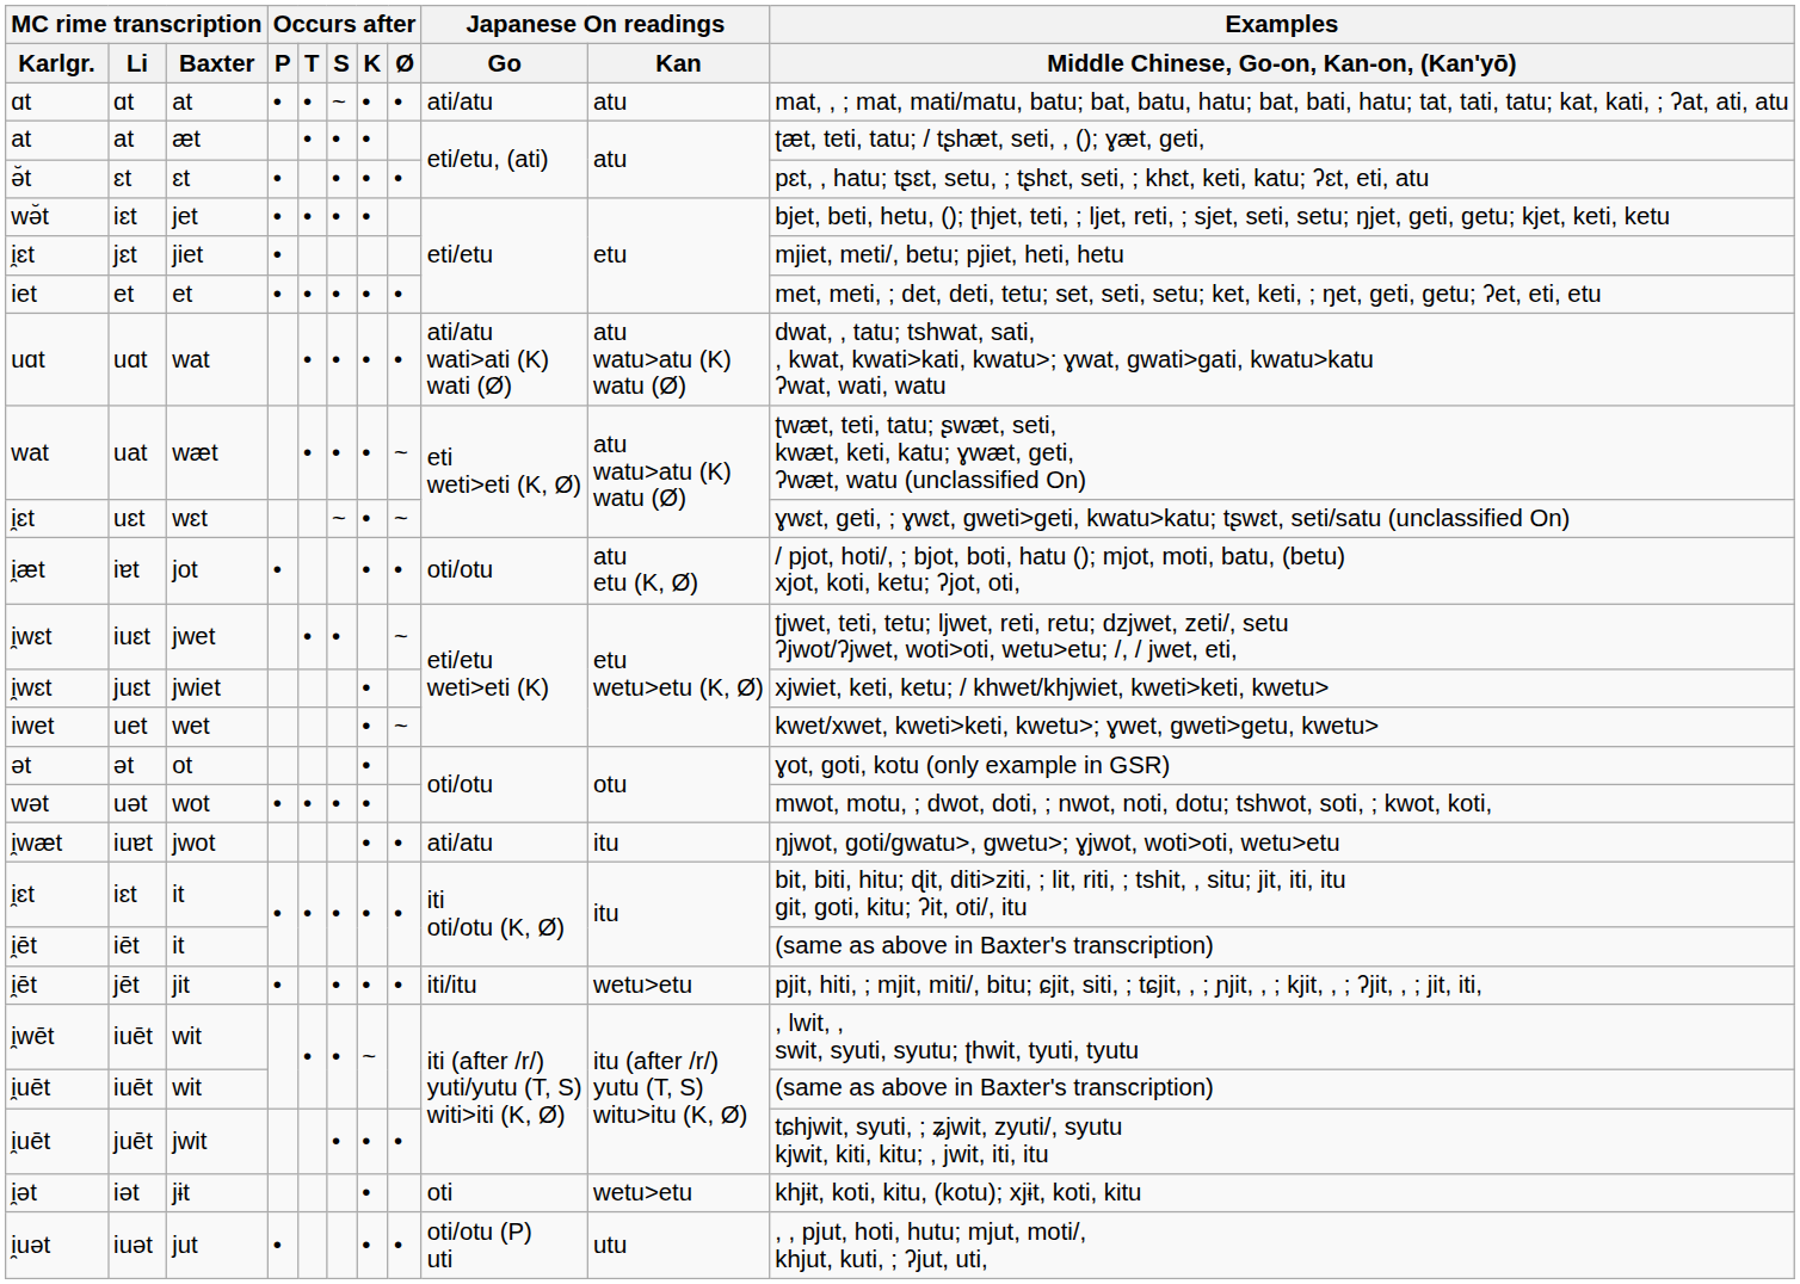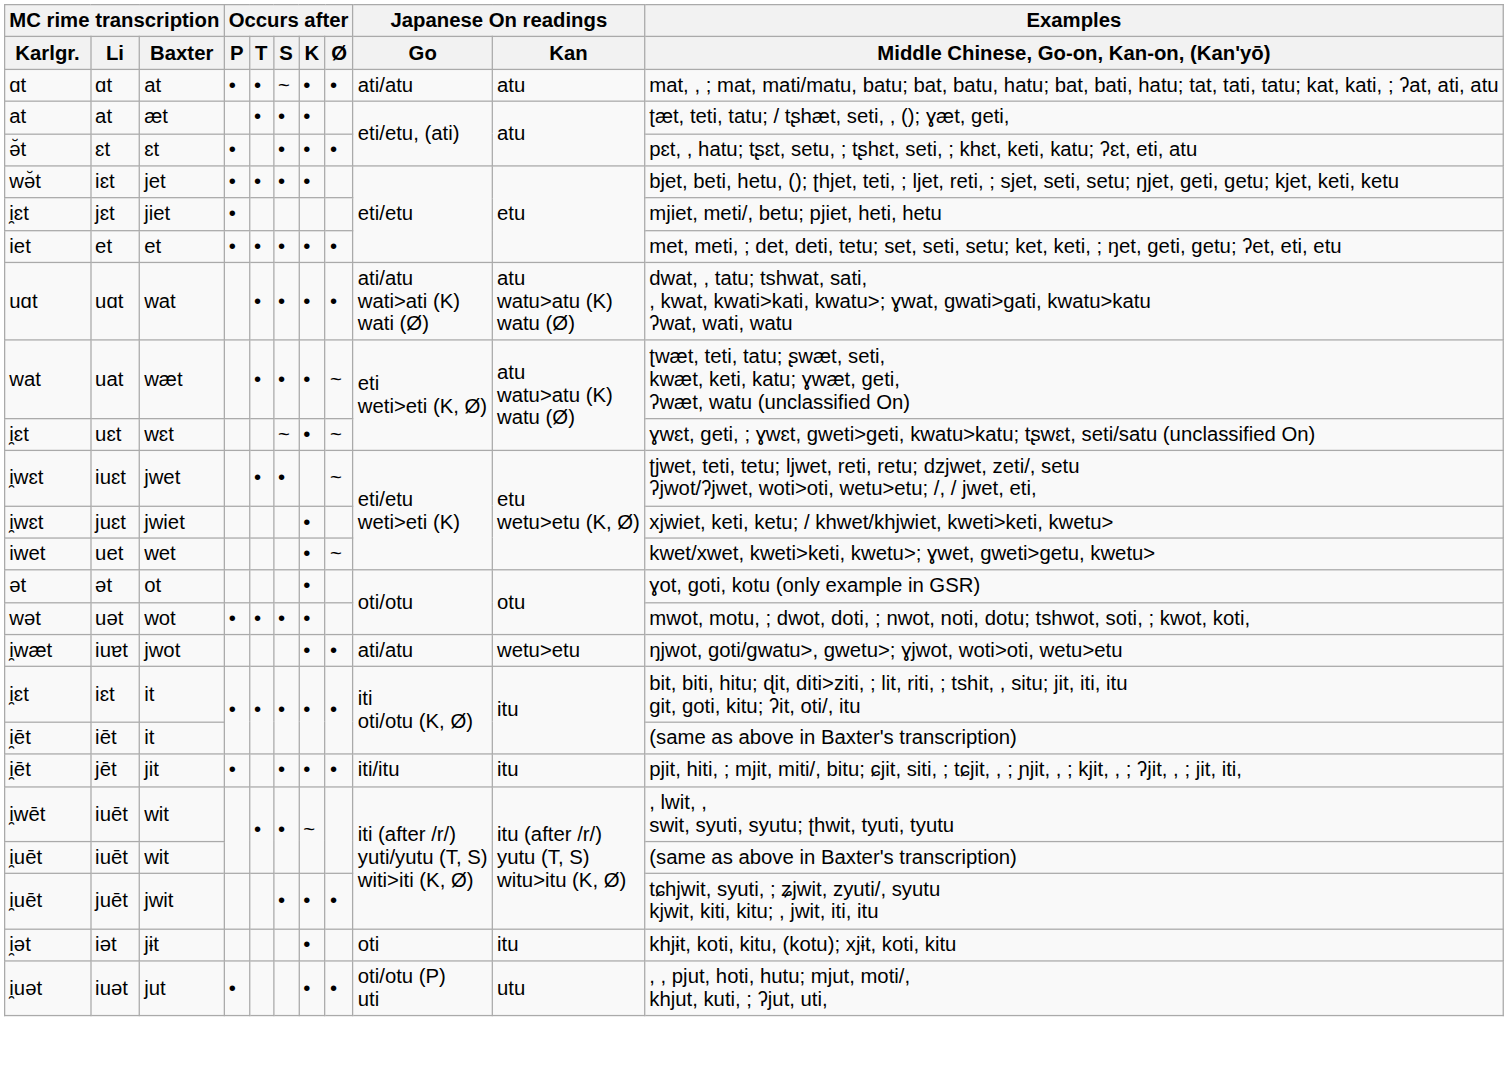- row: i̯æt | iɐt | jot | • | • | • | oti/otu | atu etu (K, Ø) | / pjot, hoti/, ; bjot, boti, hatu (); mjot, moti, batu, (betu) xjot, koti, ketu; ʔjot, oti,
iuɐt | Japanese On readings / Kan: itu -> wetu>etu
jēt | Japanese On readings / Kan: wetu>etu -> itu
iǝt | Japanese On readings / Kan: wetu>etu -> itu
